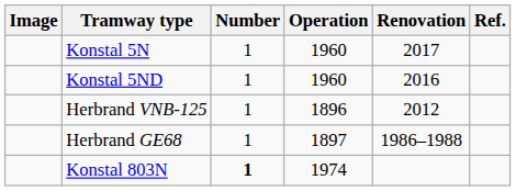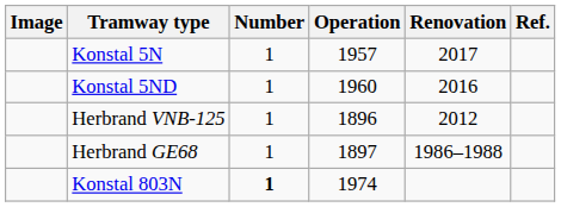Konstal 5N | Operation: 1960 -> 1957
